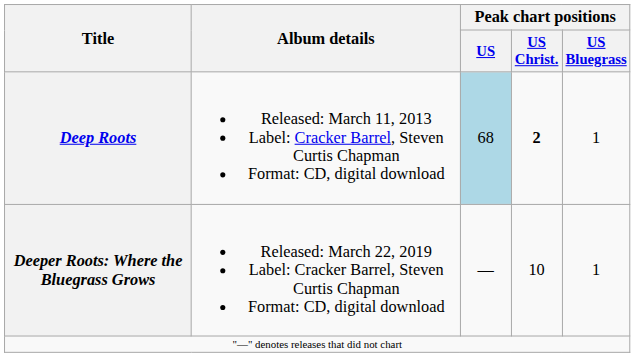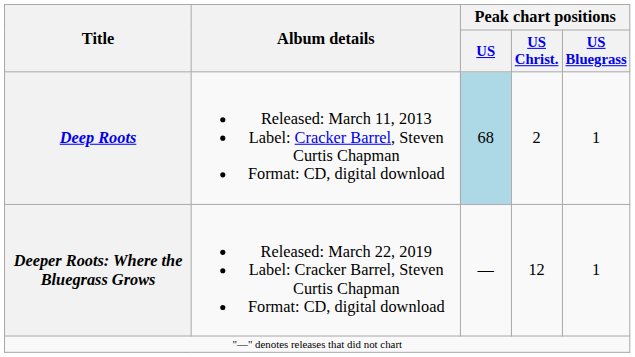Deep Roots | Peak chart positions / US Christ.: bold -> normal
Deeper Roots: Where the Bluegrass Grows | Peak chart positions / US Christ.: 10 -> 12
